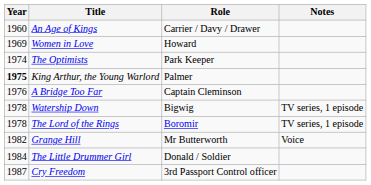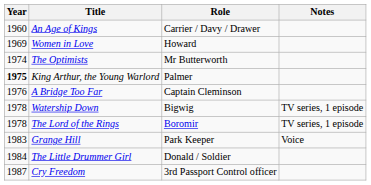The Optimists | Role: Park Keeper -> Mr Butterworth
Grange Hill | Year: 1982 -> 1983
Grange Hill | Role: Mr Butterworth -> Park Keeper
